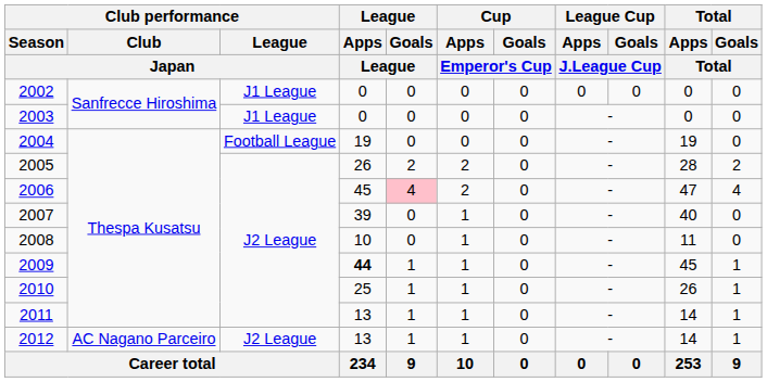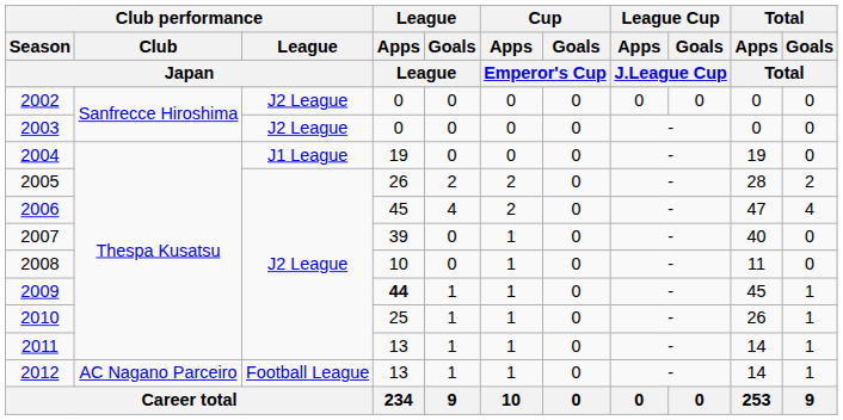2002 | Club performance / League / Japan: J1 League -> J2 League
2003 | Club performance / League / Japan: J1 League -> J2 League
2004 | Club performance / League / Japan: Football League -> J1 League
2006 | League / Goals / League: pink background -> no background
2012 | Club performance / League / Japan: J2 League -> Football League
